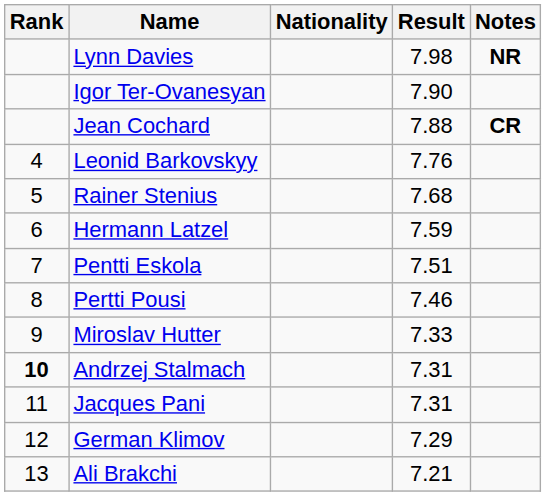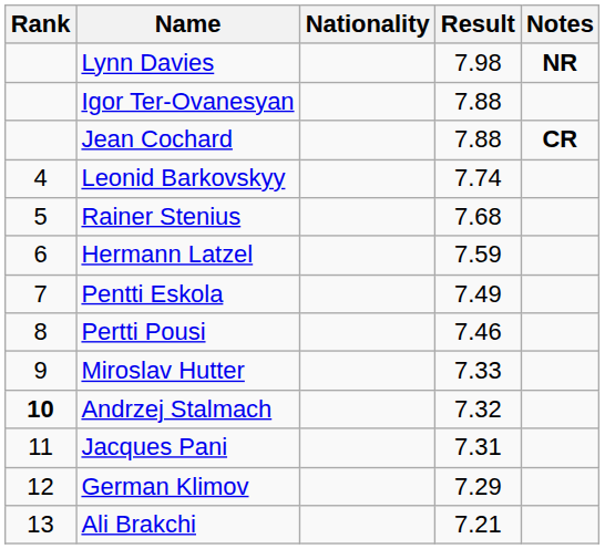Igor Ter-Ovanesyan | Result: 7.90 -> 7.88
Leonid Barkovskyy | Result: 7.76 -> 7.74
Pentti Eskola | Result: 7.51 -> 7.49
Andrzej Stalmach | Result: 7.31 -> 7.32
